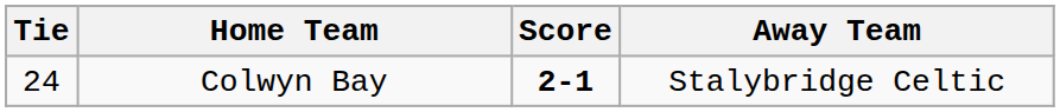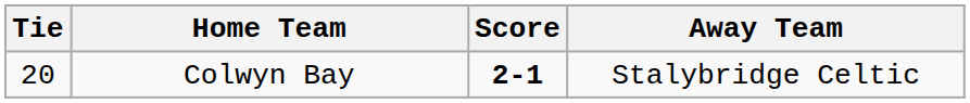Colwyn Bay | Tie: 24 -> 20
